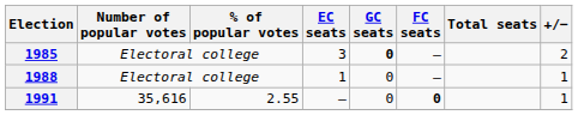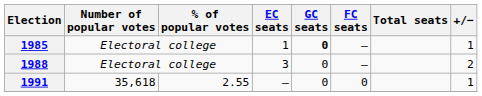1985 | EC seats: 3 -> 1
1985 | +/−: 2 -> 1
1988 | EC seats: 1 -> 3
1988 | +/−: 1 -> 2
1991 | Number of popular votes: 35,616 -> 35,618
1991 | FC seats: bold -> normal
